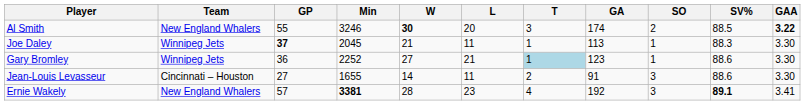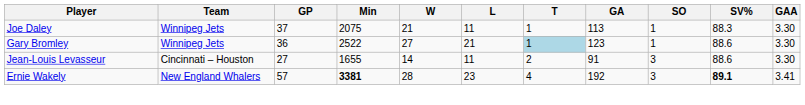- row: Al Smith | New England Whalers | 55 | 3246 | 30 | 20 | 3 | 174 | 2 | 88.5 | 3.22
Joe Daley | GP: bold -> normal
Joe Daley | Min: 2045 -> 2075
Gary Bromley | Min: 2252 -> 2522
